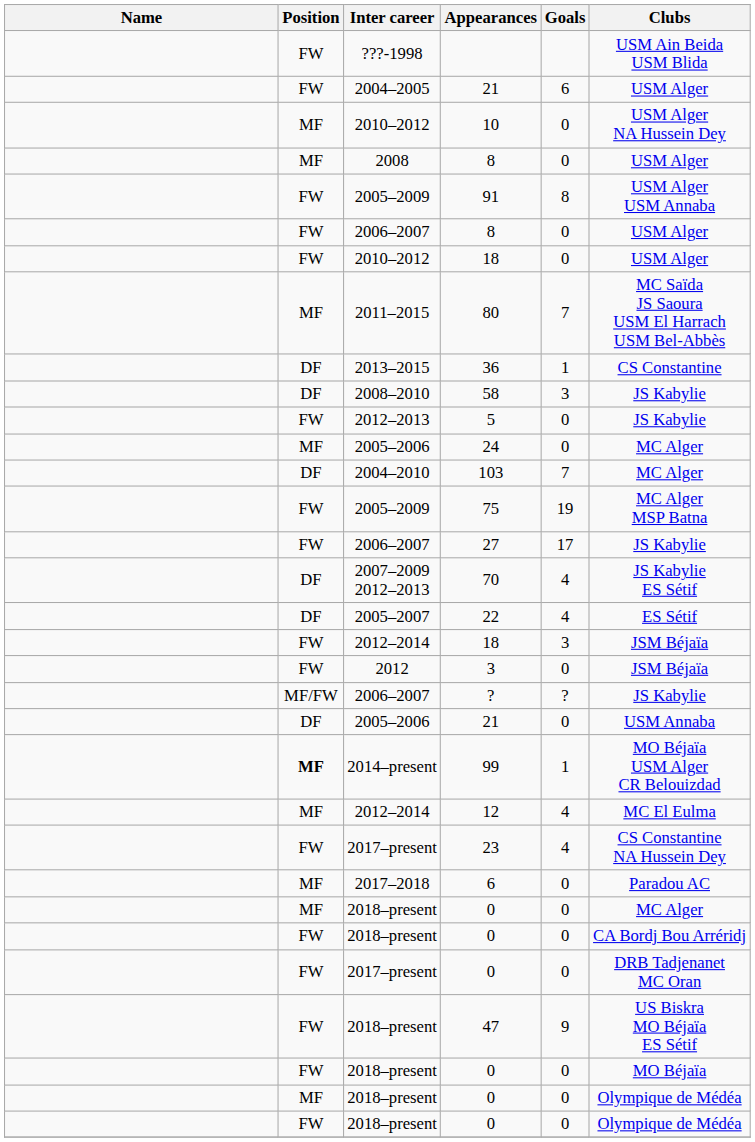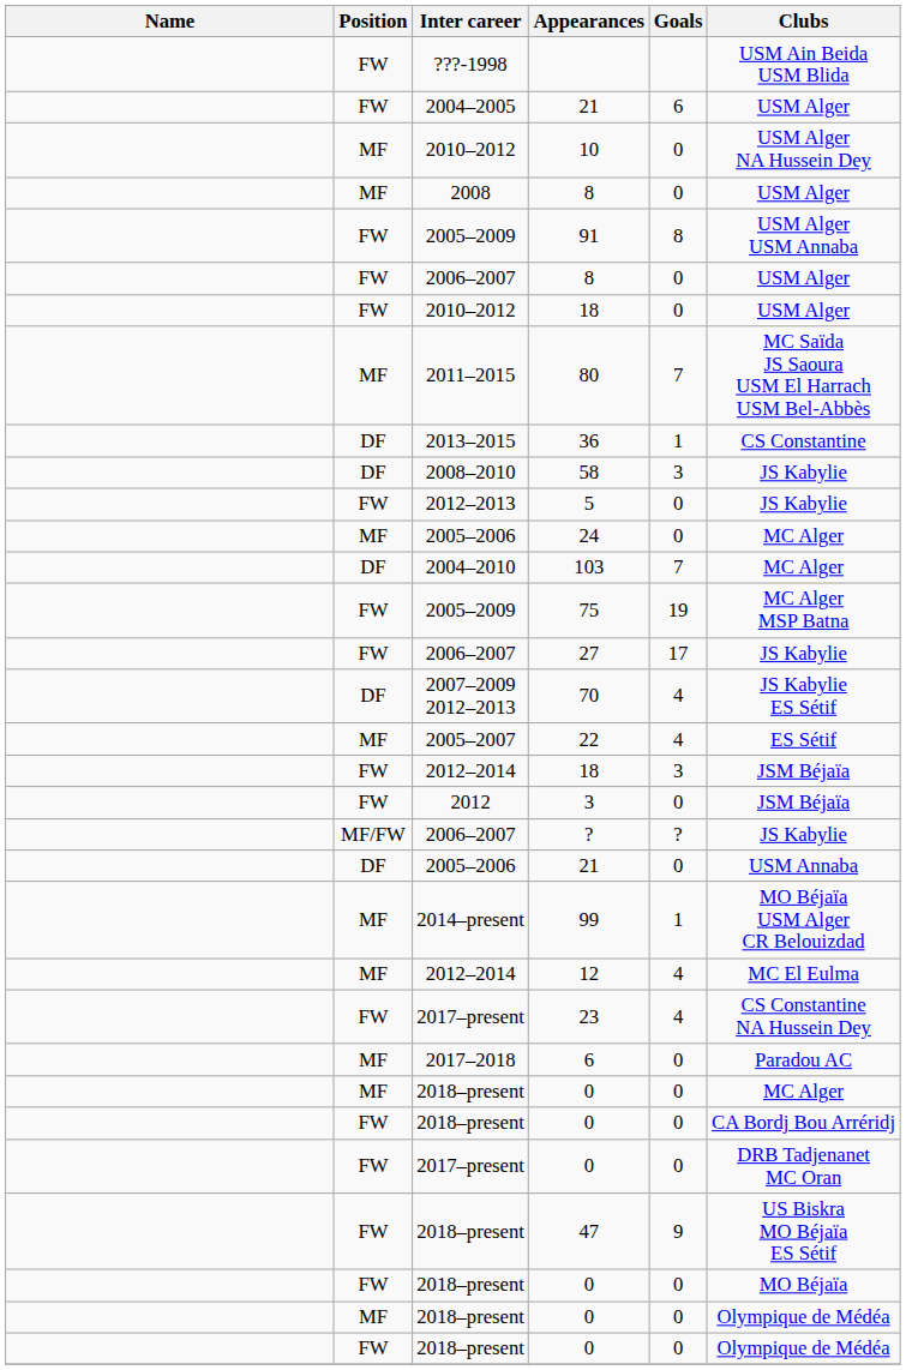22 | Position: DF -> MF
99 | Position: bold -> normal
